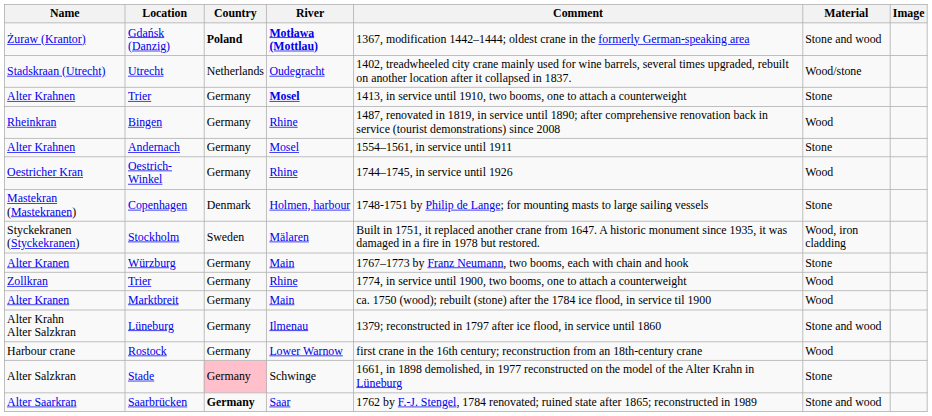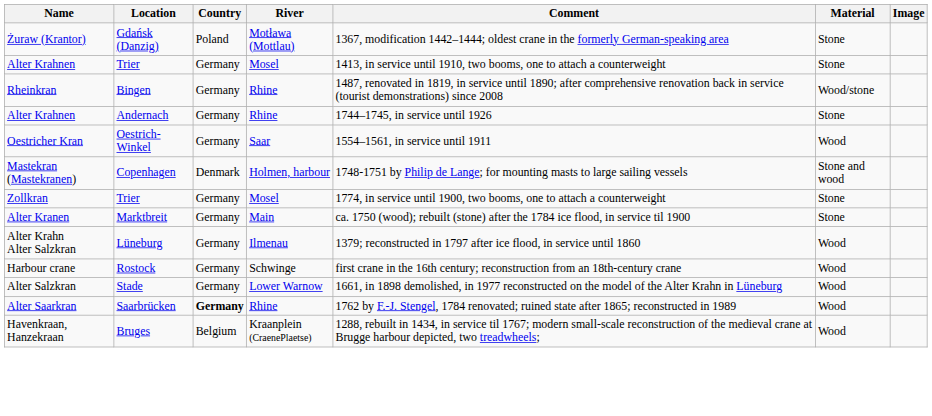Gdańsk (Danzig) | Country: bold -> normal
Gdańsk (Danzig) | River: bold -> normal
Gdańsk (Danzig) | Material: Stone and wood -> Stone
- row: Stadskraan (Utrecht) | Utrecht | Netherlands | Oudegracht | 1402, treadwheeled city crane mainly used for wine barrels, several times upgraded, rebuilt on another location after it collapsed in 1837. | Wood/stone
Alter Krahnen / Trier | River: bold -> normal
Bingen | Material: Wood -> Wood/stone
Andernach | River: Mosel -> Rhine
Andernach | Comment: 1554–1561, in service until 1911 -> 1744–1745, in service until 1926
Oestrich-Winkel | River: Rhine -> Saar
Oestrich-Winkel | Comment: 1744–1745, in service until 1926 -> 1554–1561, in service until 1911
Copenhagen | Material: Stone -> Stone and wood
- row: Styckekranen (Styckekranen) | Stockholm | Sweden | Mälaren | Built in 1751, it replaced another crane from 1647. A historic monument since 1935, it was damaged in a fire in 1978 but restored. | Wood, iron cladding
- row: Alter Kranen | Würzburg | Germany | Main | 1767–1773 by Franz Neumann, two booms, each with chain and hook | Stone
Zollkran / Trier | River: Rhine -> Mosel
Zollkran / Trier | Material: Wood -> Stone
Marktbreit | Material: Wood -> Stone
Lüneburg | Material: Stone and wood -> Wood
Rostock | River: Lower Warnow -> Schwinge
Stade | Country: pink background -> no background
Stade | River: Schwinge -> Lower Warnow
Stade | Material: Stone -> Wood
Saarbrücken | River: Saar -> Rhine
Saarbrücken | Material: Stone and wood -> Wood
+ row: Havenkraan, Hanzekraan | Bruges | Belgium | Kraanplein (CraenePlaetse) | 1288, rebuilt in 1434, in service til 1767; modern small-scale reconstruction of the medieval crane at Brugge harbour depicted, two treadwheels; | Wood
